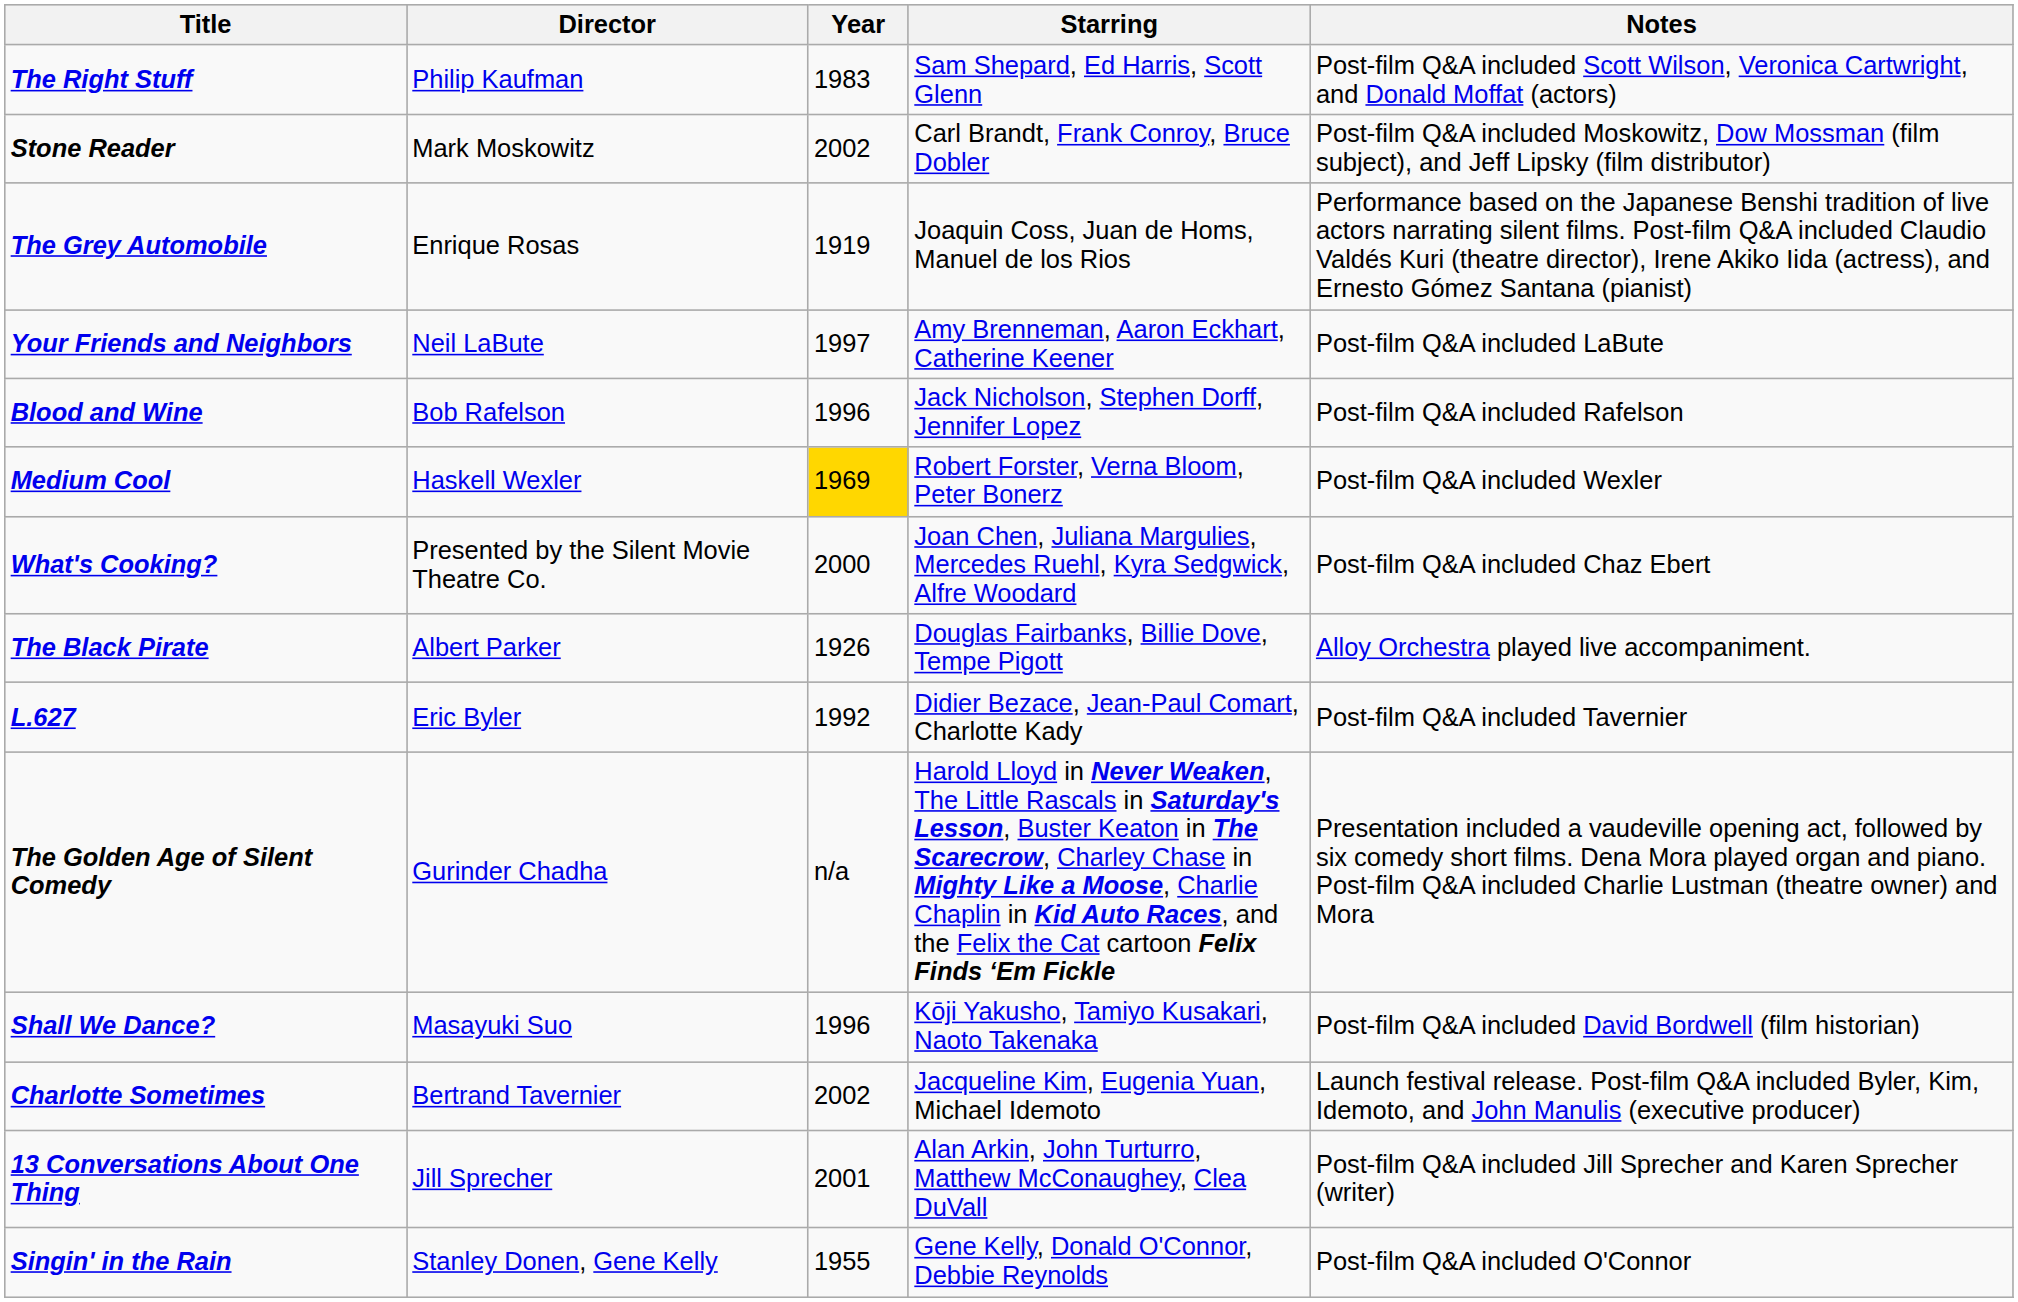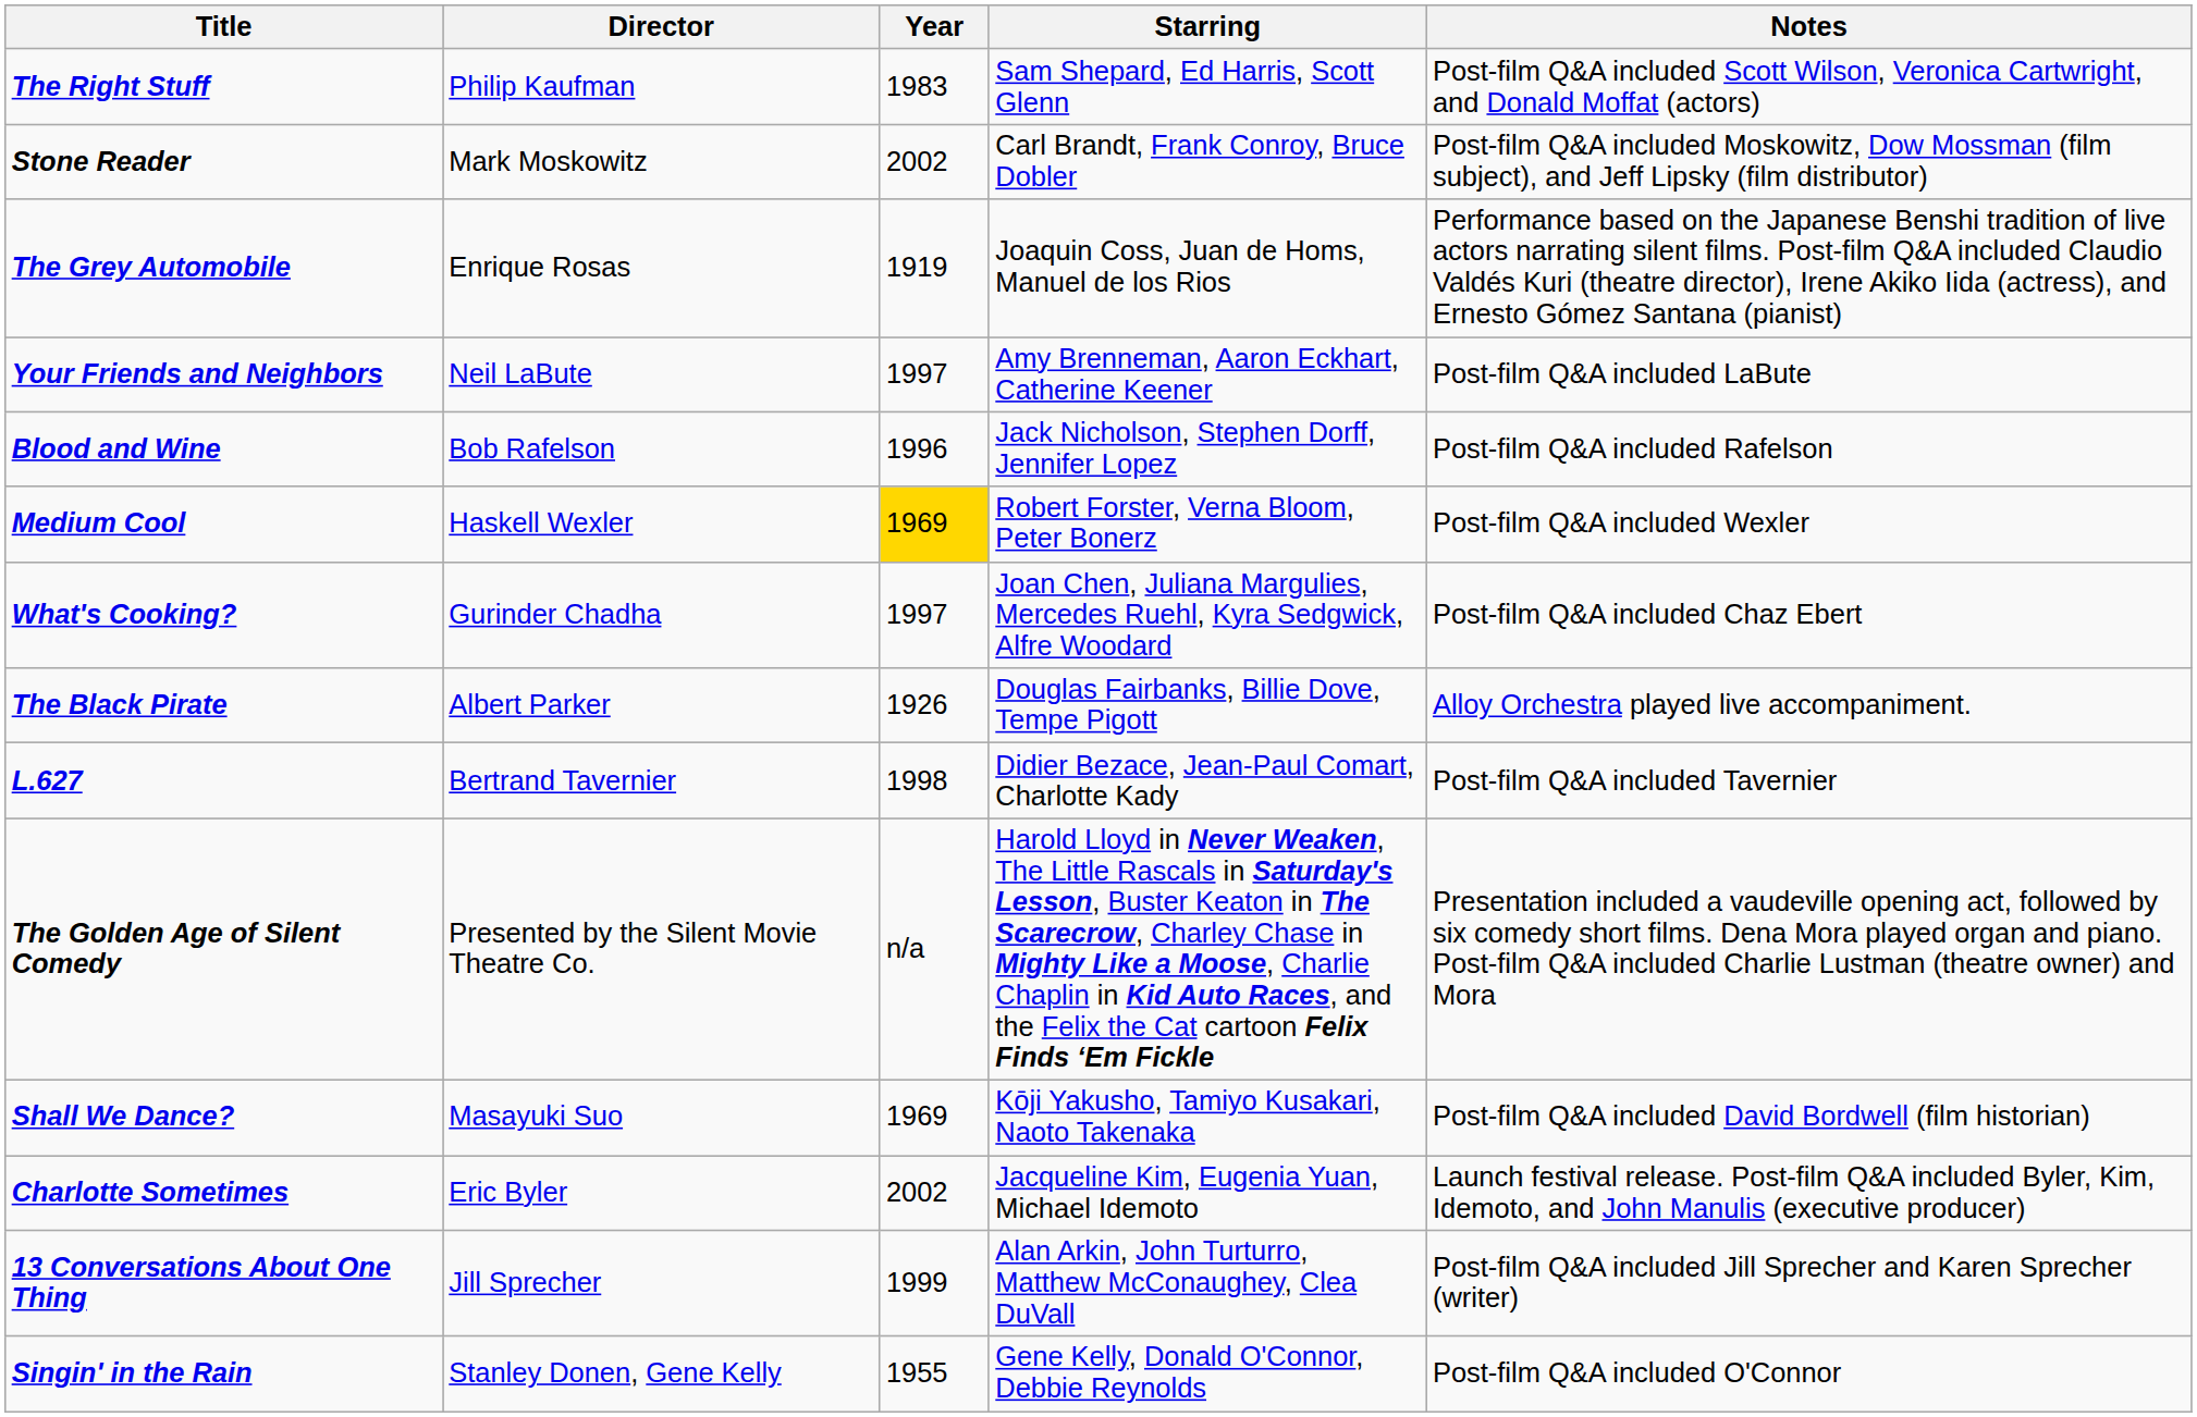What's Cooking? | Director: Presented by the Silent Movie Theatre Co. -> Gurinder Chadha
What's Cooking? | Year: 2000 -> 1997
L.627 | Director: Eric Byler -> Bertrand Tavernier
L.627 | Year: 1992 -> 1998
The Golden Age of Silent Comedy | Director: Gurinder Chadha -> Presented by the Silent Movie Theatre Co.
Shall We Dance? | Year: 1996 -> 1969
Charlotte Sometimes | Director: Bertrand Tavernier -> Eric Byler
13 Conversations About One Thing | Year: 2001 -> 1999
